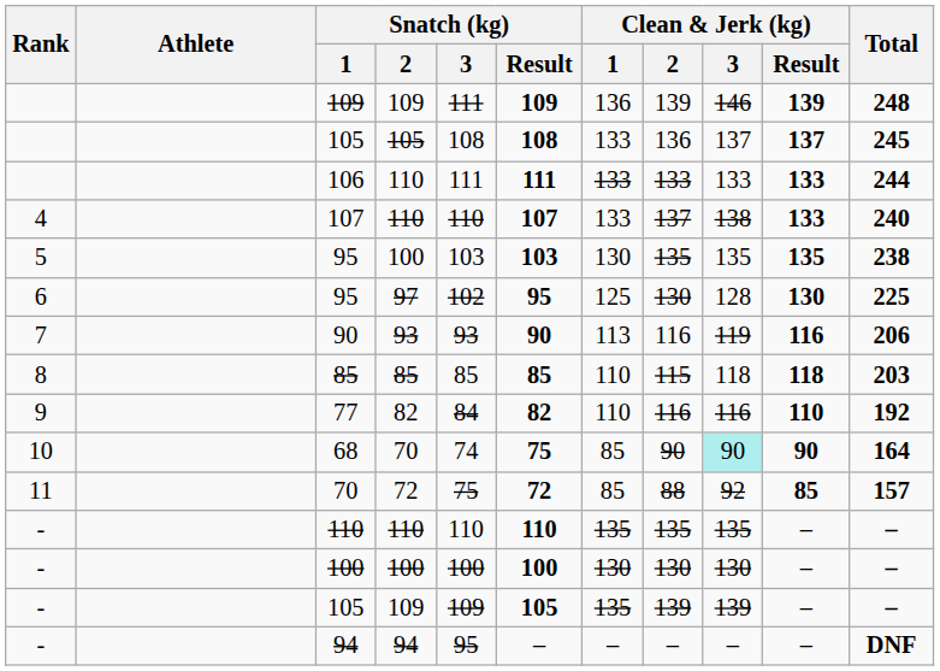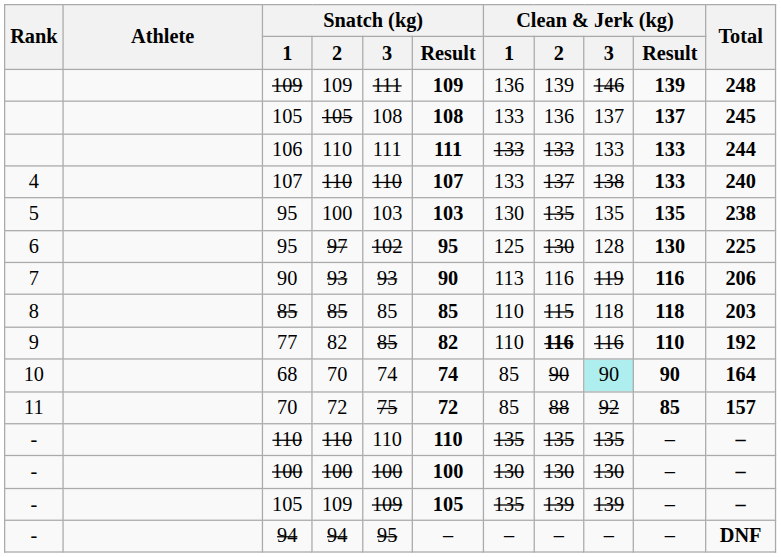77 | Snatch (kg) / 3: 84 -> 85
77 | Clean & Jerk (kg) / 2: normal -> bold
68 | Snatch (kg) / Result: 75 -> 74
